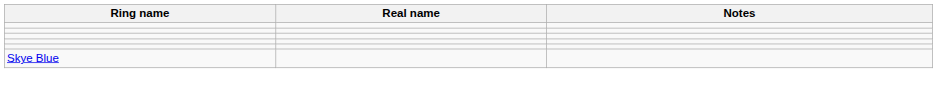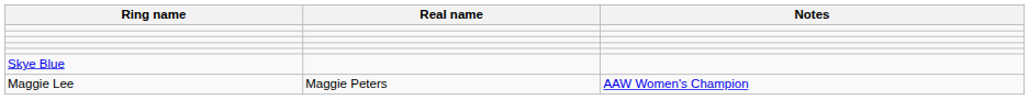+ row: Maggie Lee | Maggie Peters | AAW Women's Champion
